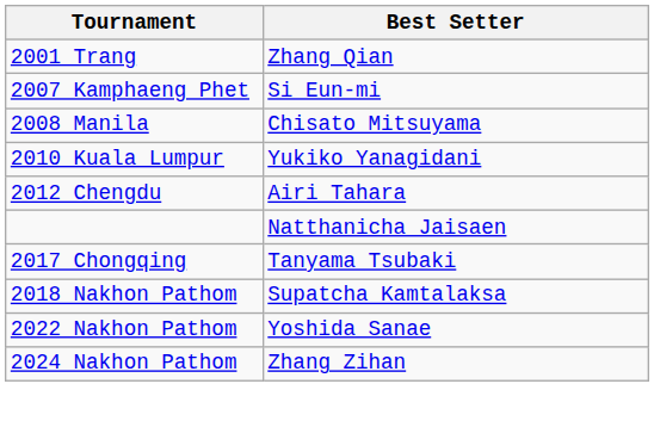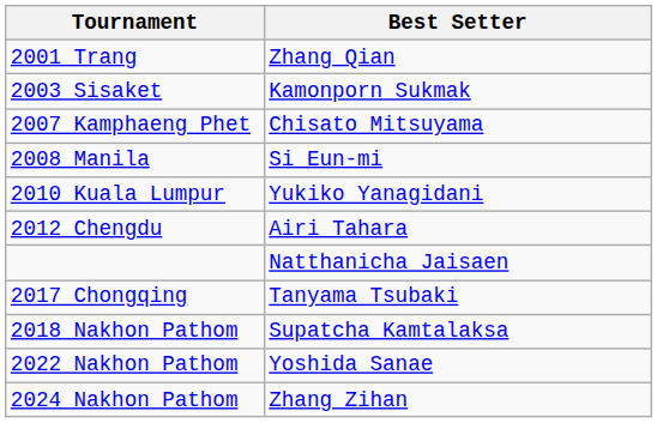+ row: 2003 Sisaket | Kamonporn Sukmak
2007 Kamphaeng Phet | Best Setter: Si Eun-mi -> Chisato Mitsuyama
2008 Manila | Best Setter: Chisato Mitsuyama -> Si Eun-mi
